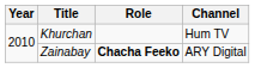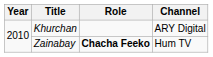Khurchan | Channel: Hum TV -> ARY Digital
Zainabay | Channel: ARY Digital -> Hum TV
